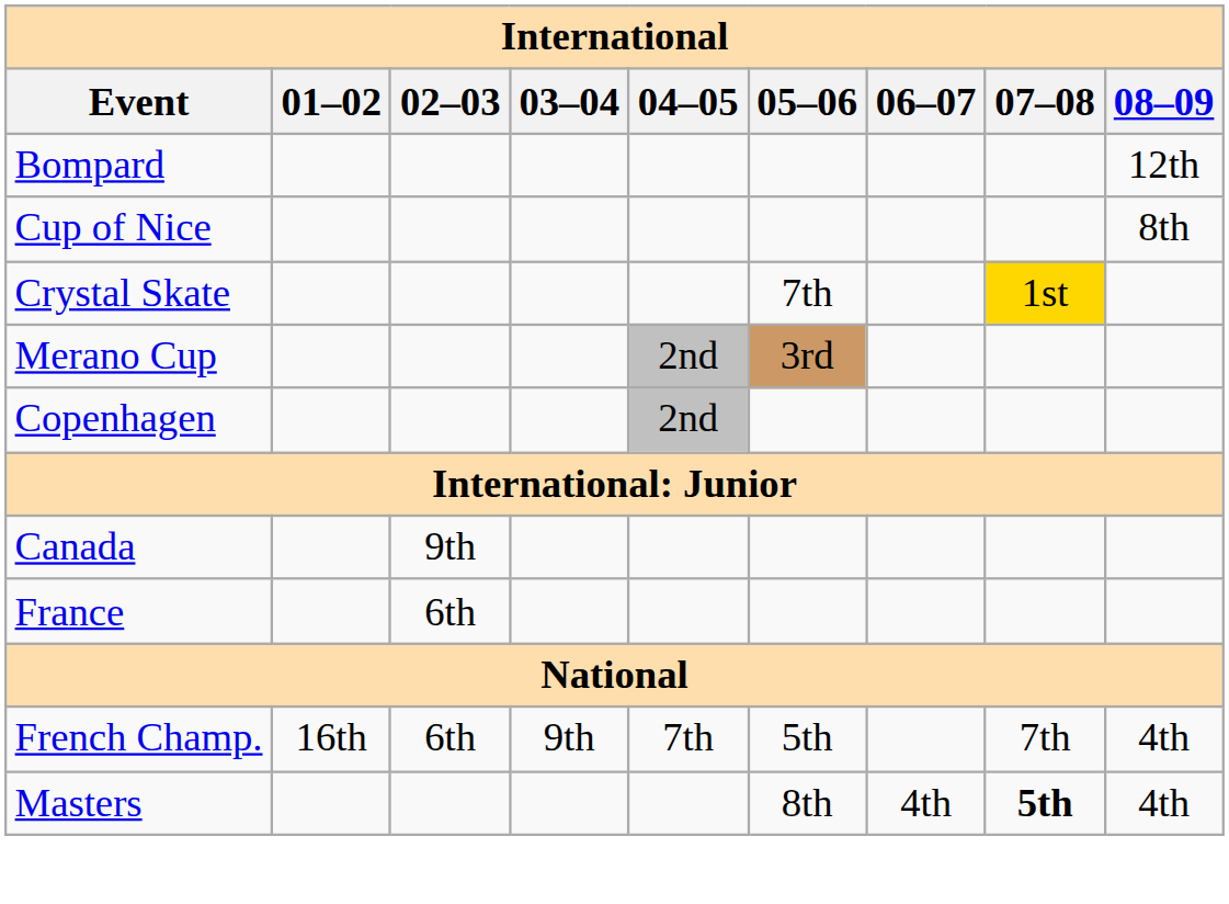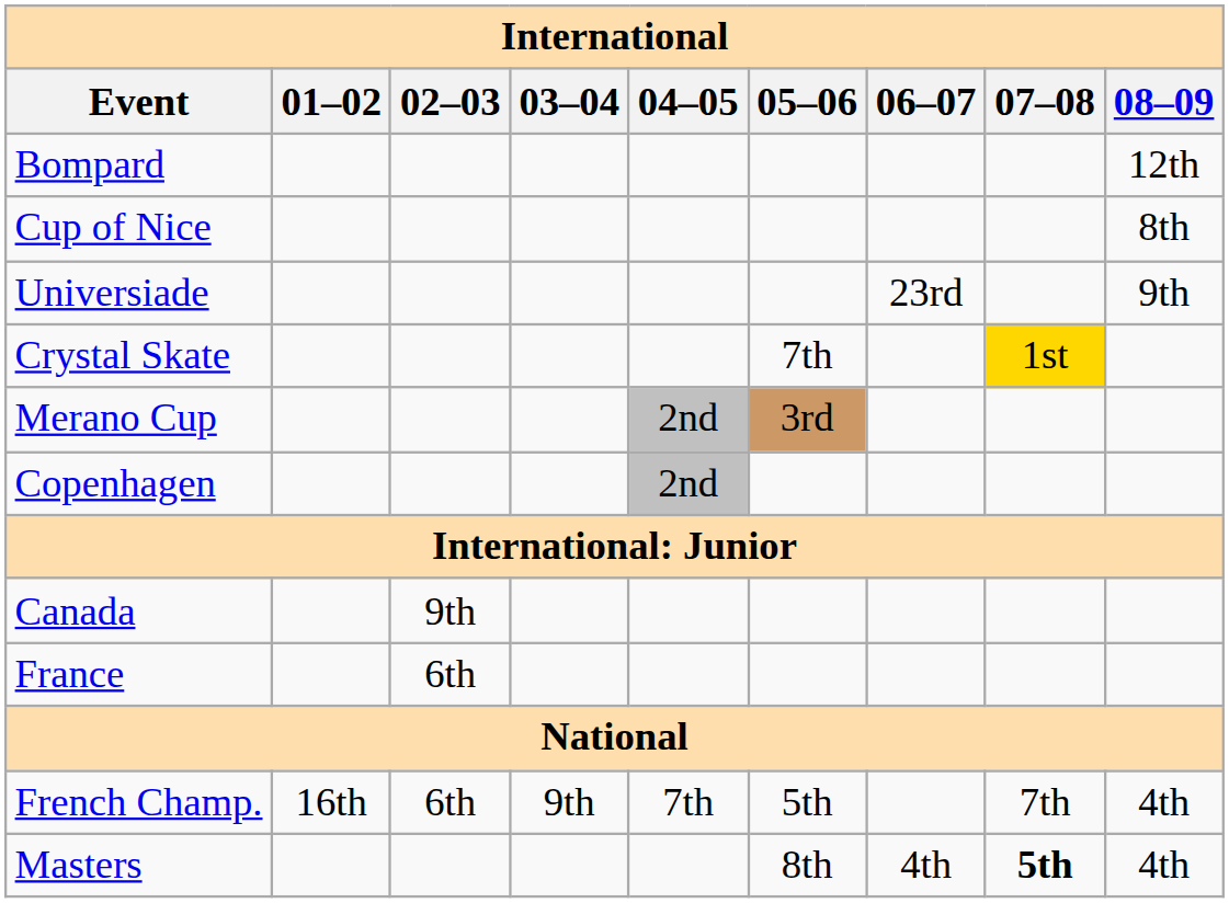+ row: Universiade | 23rd | 9th
